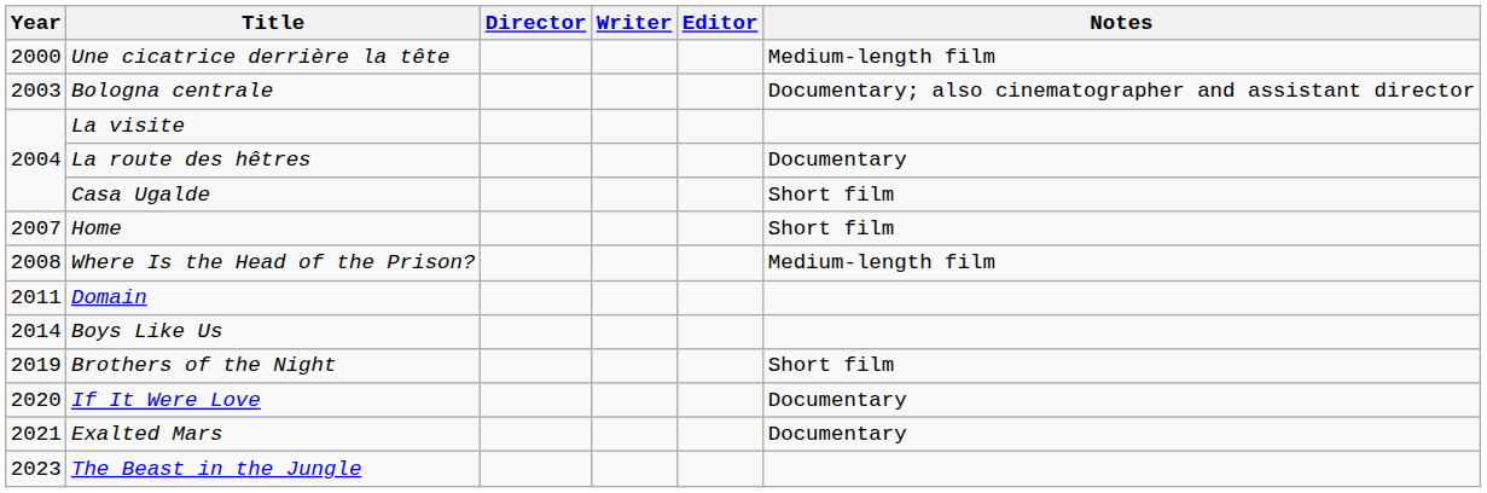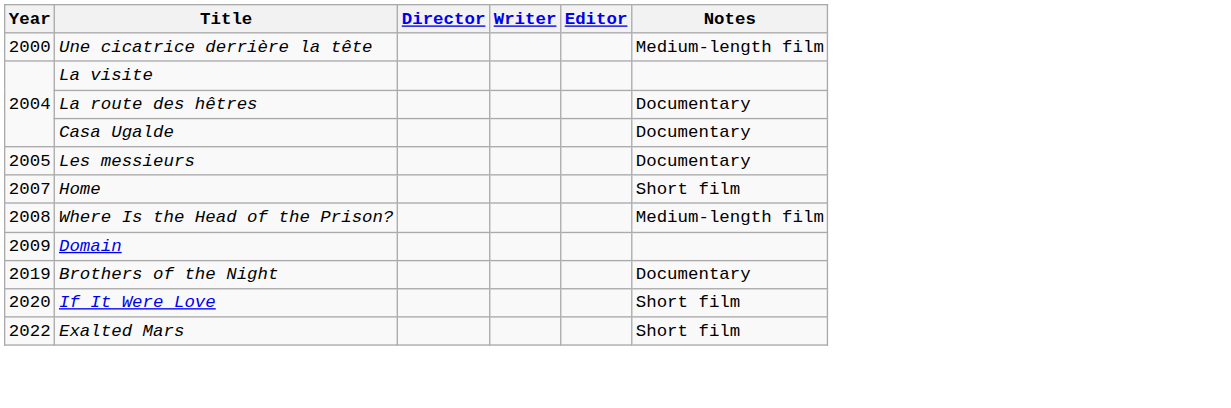- row: 2003 | Bologna centrale | Documentary; also cinematographer and assistant director
Casa Ugalde | Notes: Short film -> Documentary
+ row: 2005 | Les messieurs | Documentary
Domain | Year: 2011 -> 2009
- row: 2014 | Boys Like Us
Brothers of the Night | Notes: Short film -> Documentary
If It Were Love | Notes: Documentary -> Short film
Exalted Mars | Year: 2021 -> 2022
Exalted Mars | Notes: Documentary -> Short film
- row: 2023 | The Beast in the Jungle
